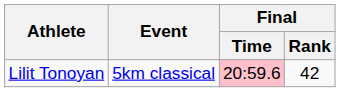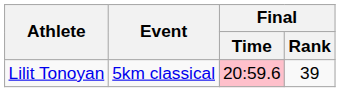Lilit Tonoyan | Final / Rank: 42 -> 39
